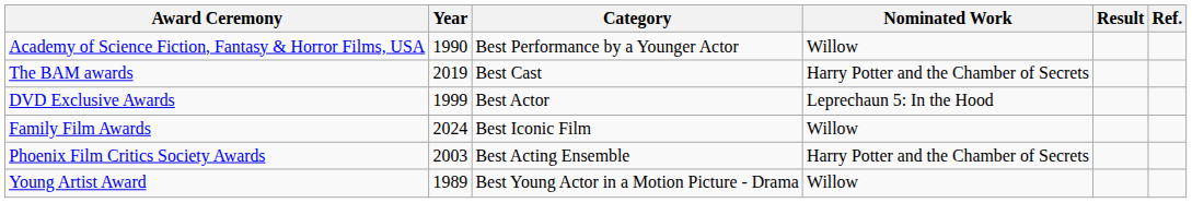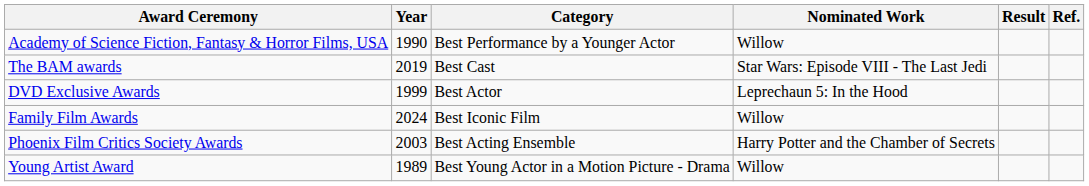The BAM awards | Nominated Work: Harry Potter and the Chamber of Secrets -> Star Wars: Episode VIII - The Last Jedi
